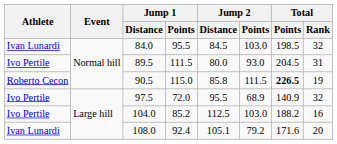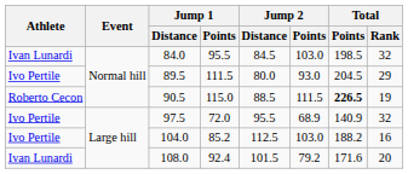89.5 | Total / Rank: 31 -> 29
90.5 | Jump 2 / Distance: 85.8 -> 88.5
108.0 | Jump 2 / Distance: 105.1 -> 101.5
